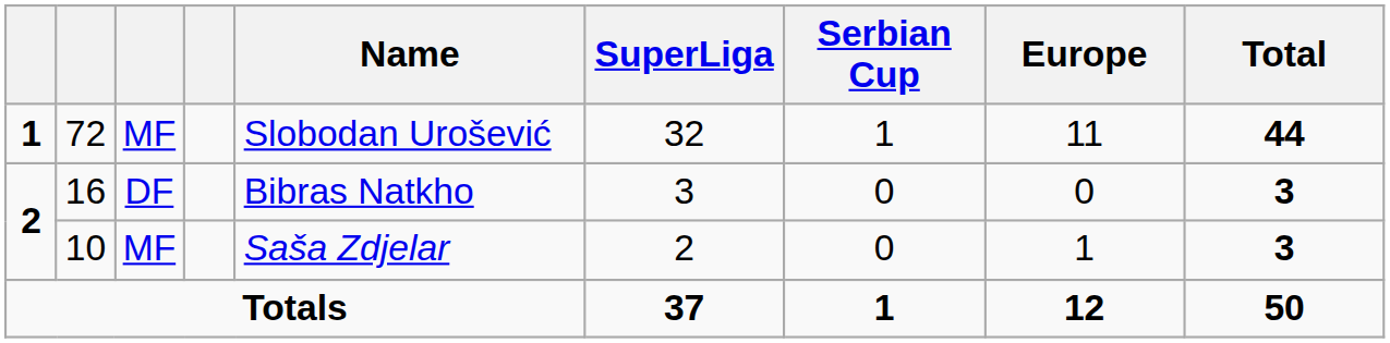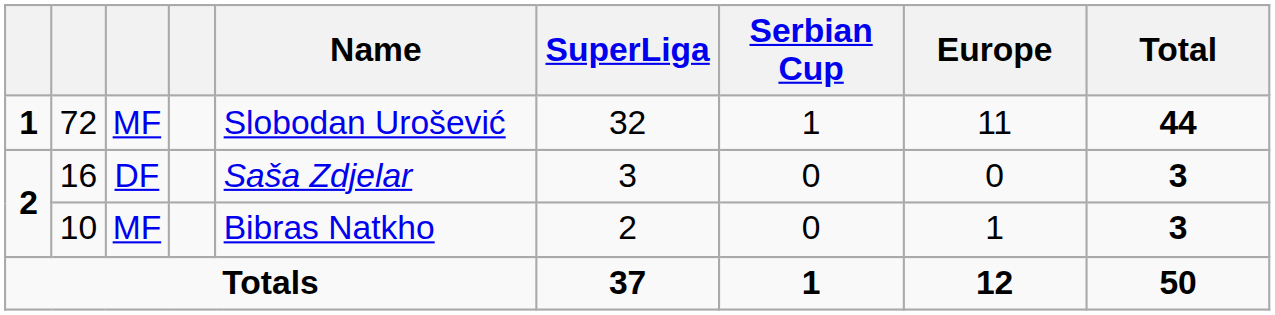16 | Name: Bibras Natkho -> Saša Zdjelar
10 | Name: Saša Zdjelar -> Bibras Natkho
